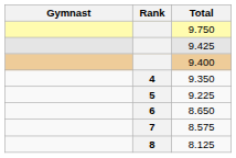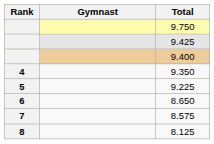columns swapped: Rank <-> Gymnast
